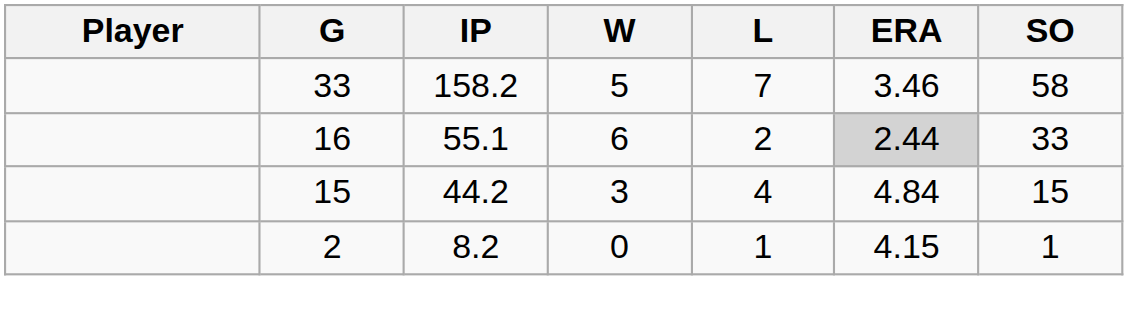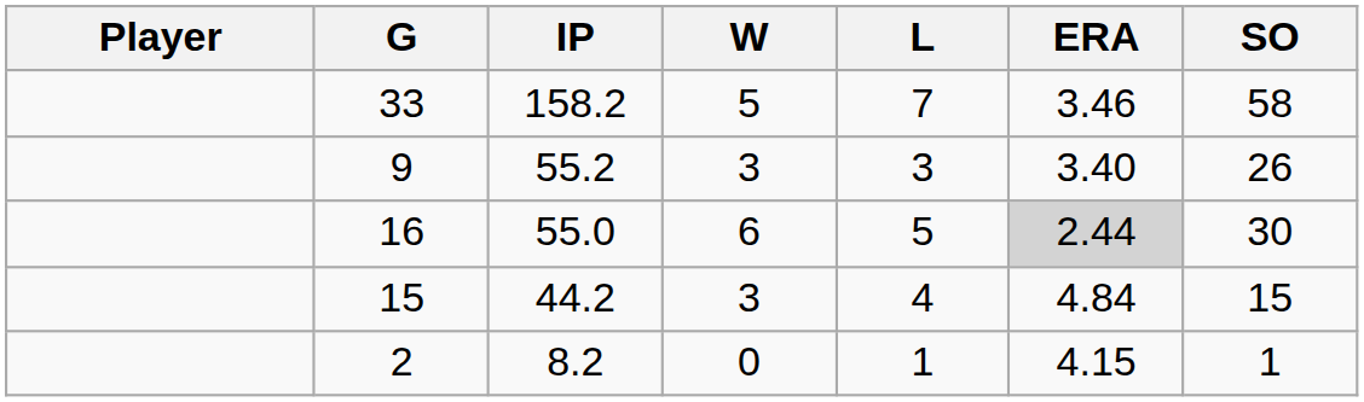+ row: 9 | 55.2 | 3 | 3 | 3.40 | 26
16 | IP: 55.1 -> 55.0
16 | L: 2 -> 5
16 | SO: 33 -> 30
